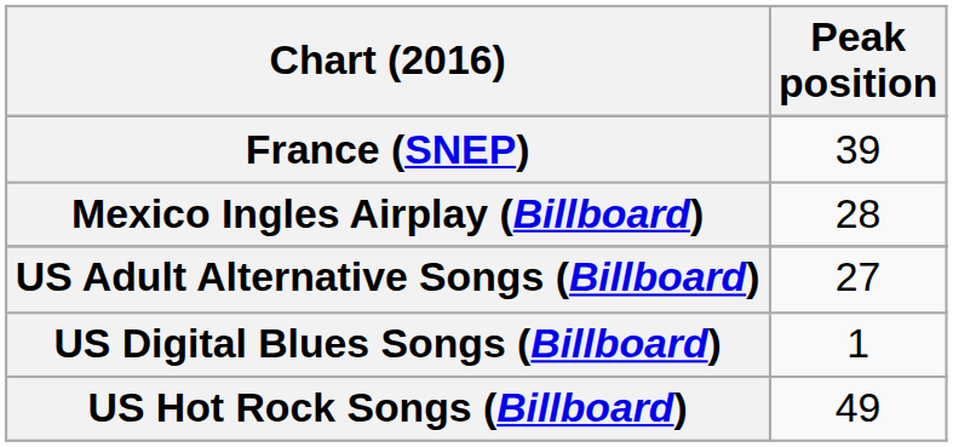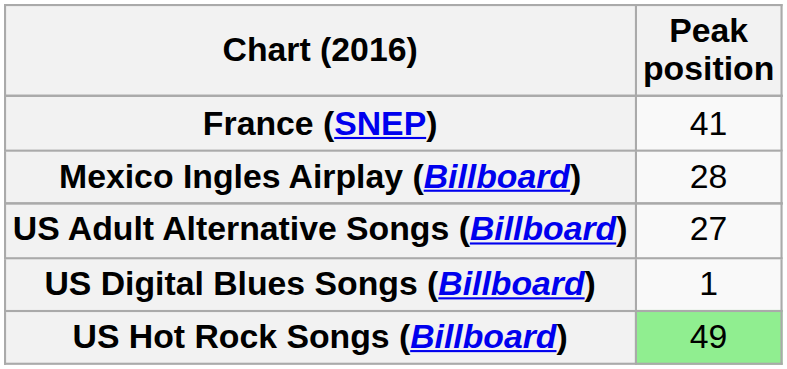France (SNEP) | Peak position: 39 -> 41
US Hot Rock Songs (Billboard) | Peak position: no background -> lightgreen background
